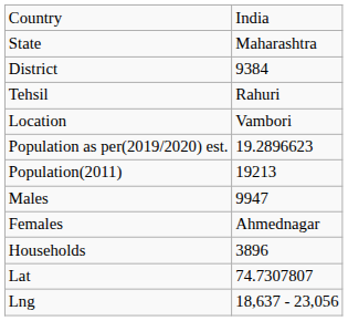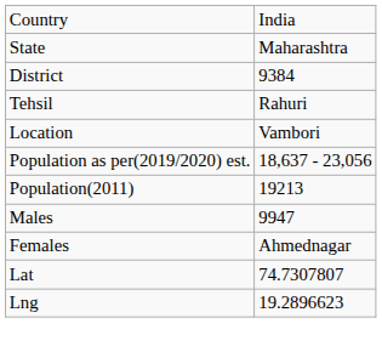Population as per(2019/2020) est. | column 2: 19.2896623 -> 18,637 - 23,056
- row: Households | 3896
Lng | column 2: 18,637 - 23,056 -> 19.2896623
